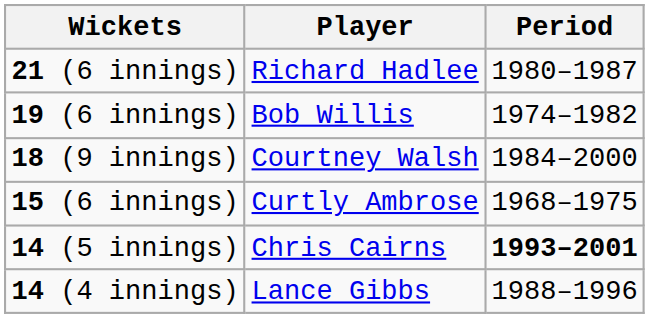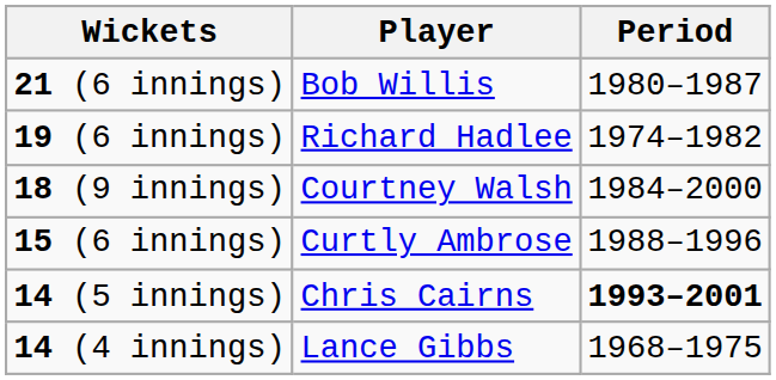21 (6 innings) | Player: Richard Hadlee -> Bob Willis
19 (6 innings) | Player: Bob Willis -> Richard Hadlee
15 (6 innings) | Period: 1968–1975 -> 1988–1996
14 (4 innings) | Period: 1988–1996 -> 1968–1975
